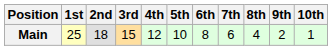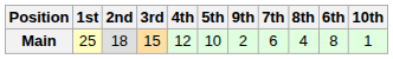columns swapped: 6th <-> 9th
